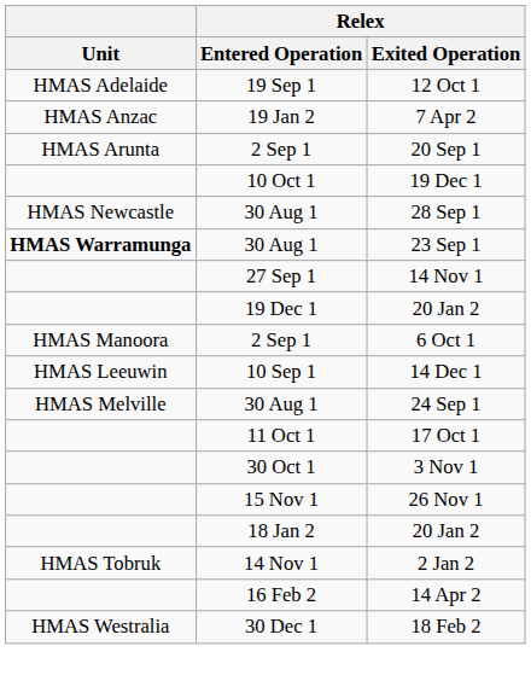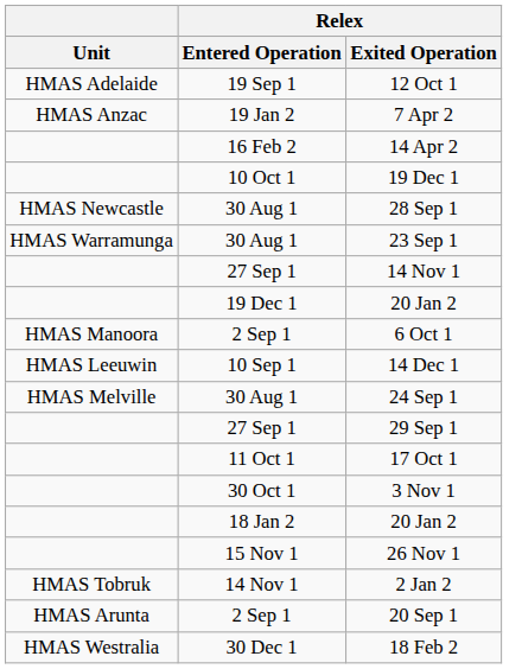rows swapped: 20 Sep 1 <-> 14 Apr 2
23 Sep 1 | Unit: bold -> normal
+ row: 27 Sep 1 | 29 Sep 1
rows swapped: 26 Nov 1 <-> 18 Jan 2 / 20 Jan 2
